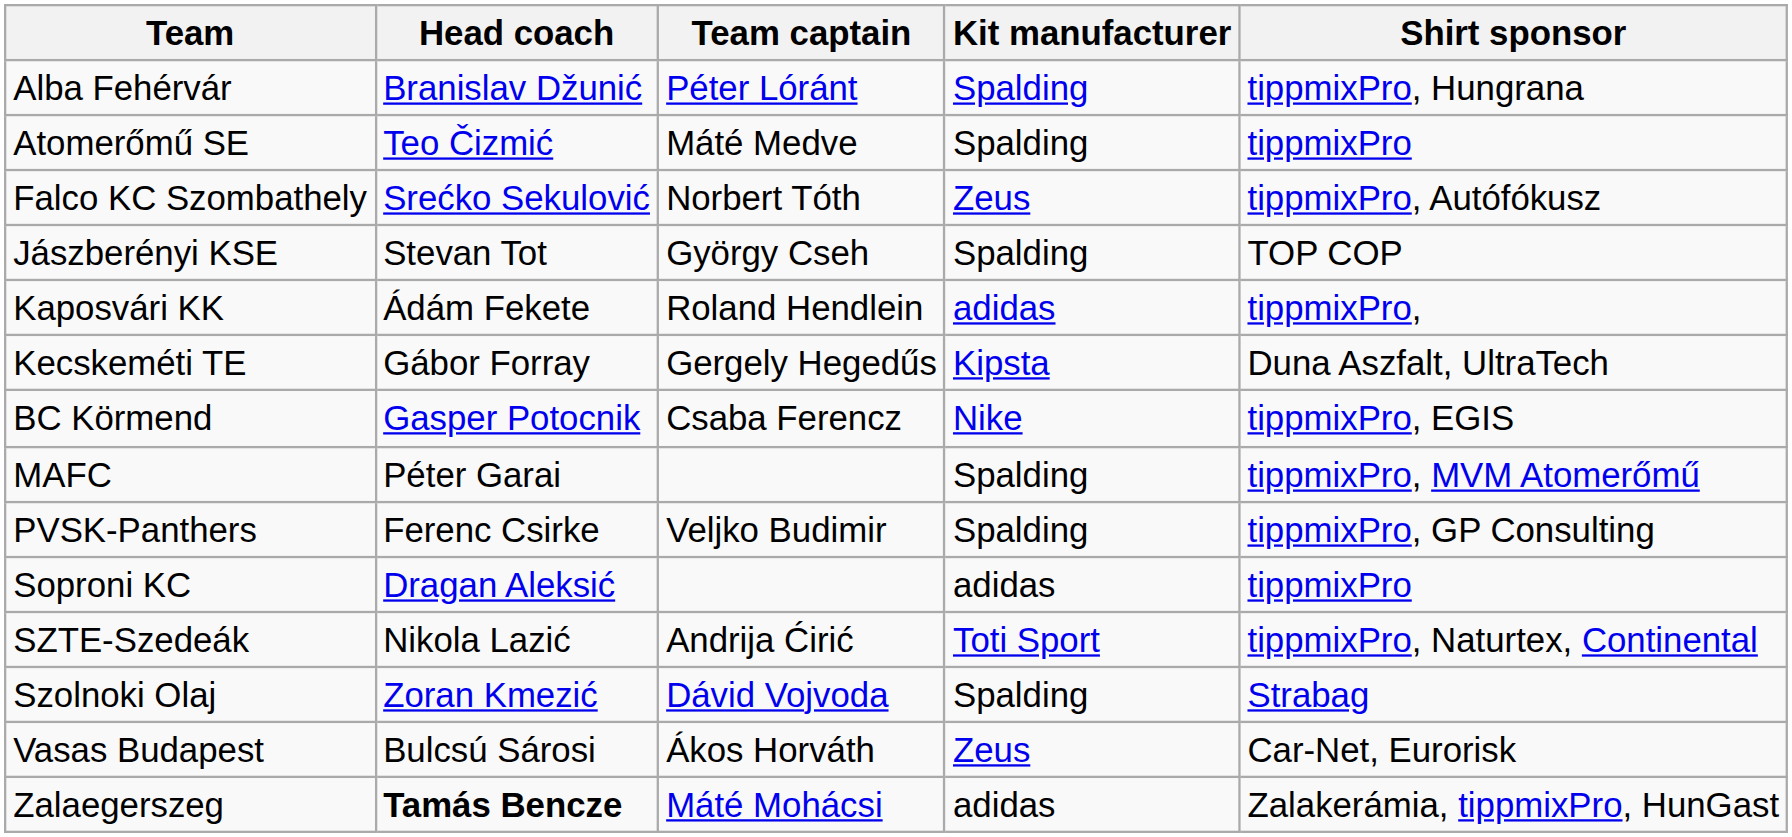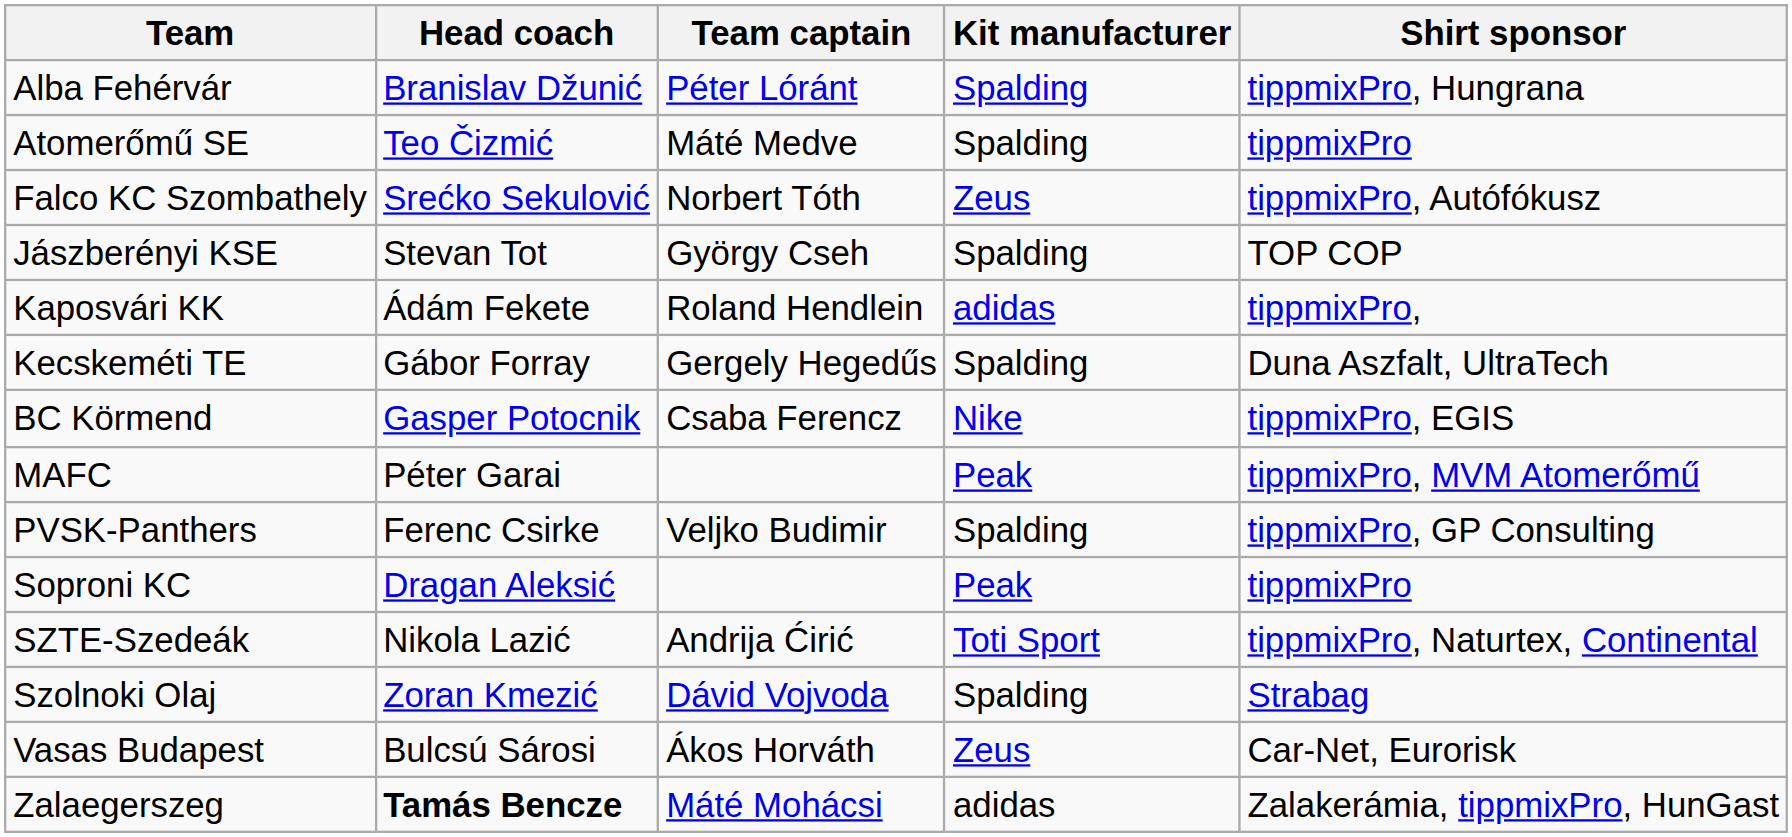Kecskeméti TE | Kit manufacturer: Kipsta -> Spalding
MAFC | Kit manufacturer: Spalding -> Peak
Soproni KC | Kit manufacturer: adidas -> Peak
